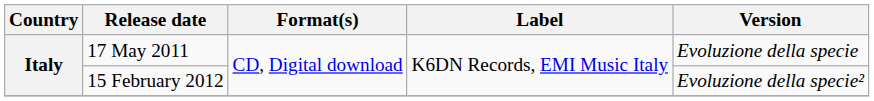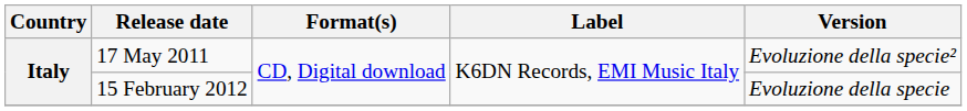17 May 2011 | Version: Evoluzione della specie -> Evoluzione della specie²
15 February 2012 | Version: Evoluzione della specie² -> Evoluzione della specie
